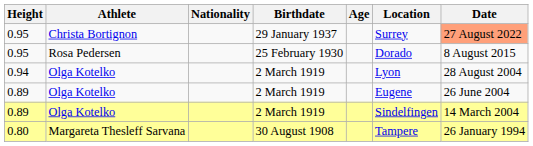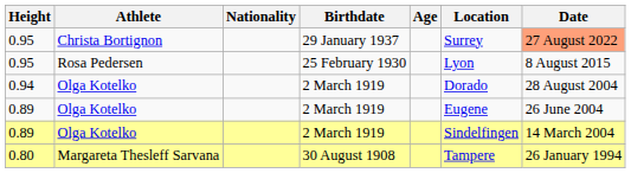0.95 / Rosa Pedersen | Location: Dorado -> Lyon
0.94 | Location: Lyon -> Dorado
